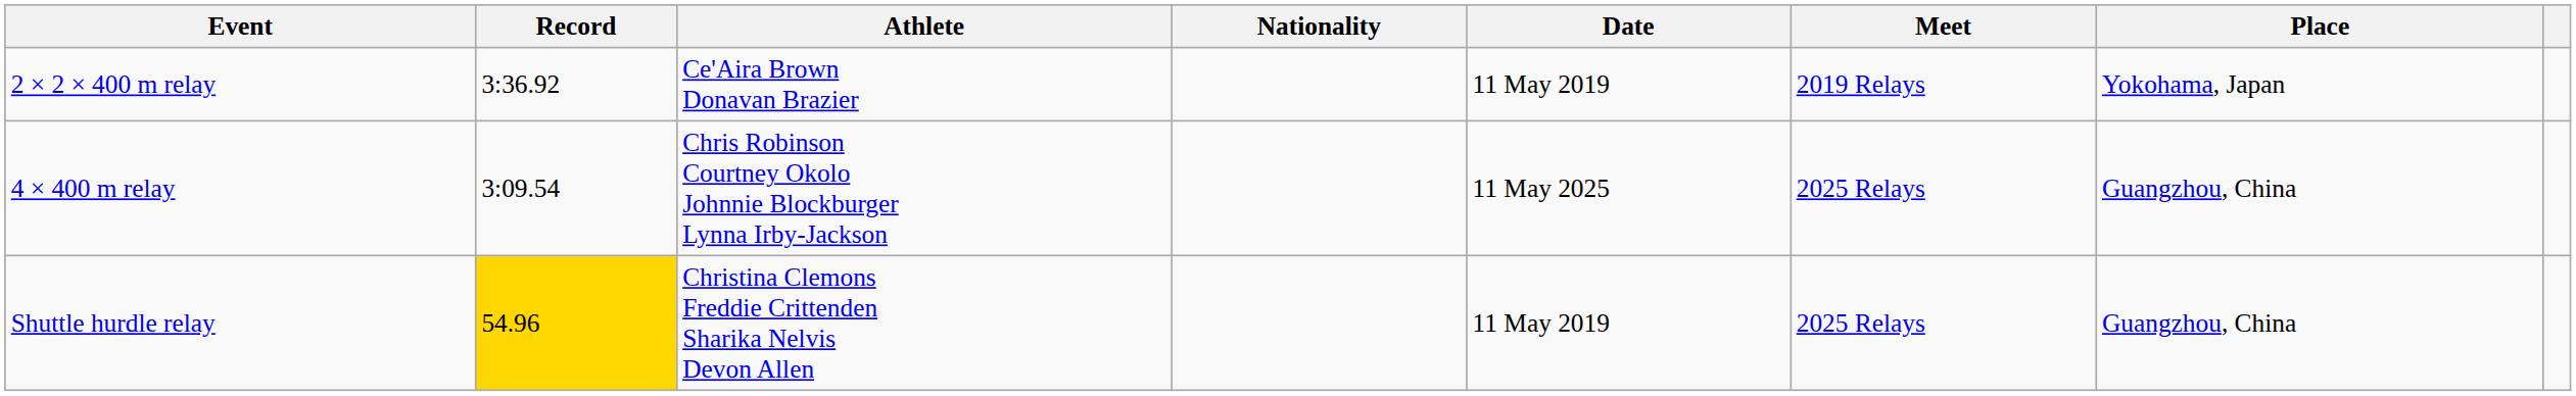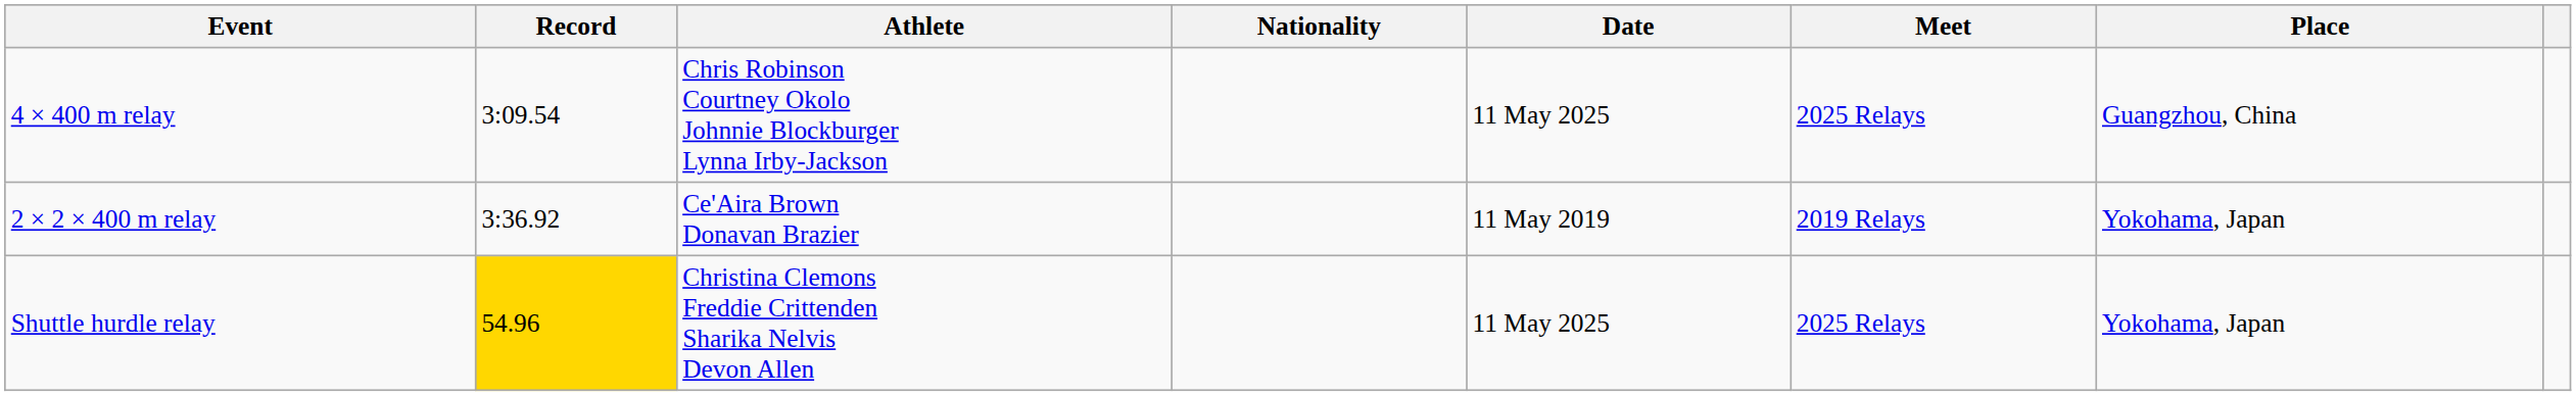rows swapped: 4 × 400 m relay <-> 2 × 2 × 400 m relay
Shuttle hurdle relay | Date: 11 May 2019 -> 11 May 2025
Shuttle hurdle relay | Place: Guangzhou, China -> Yokohama, Japan
